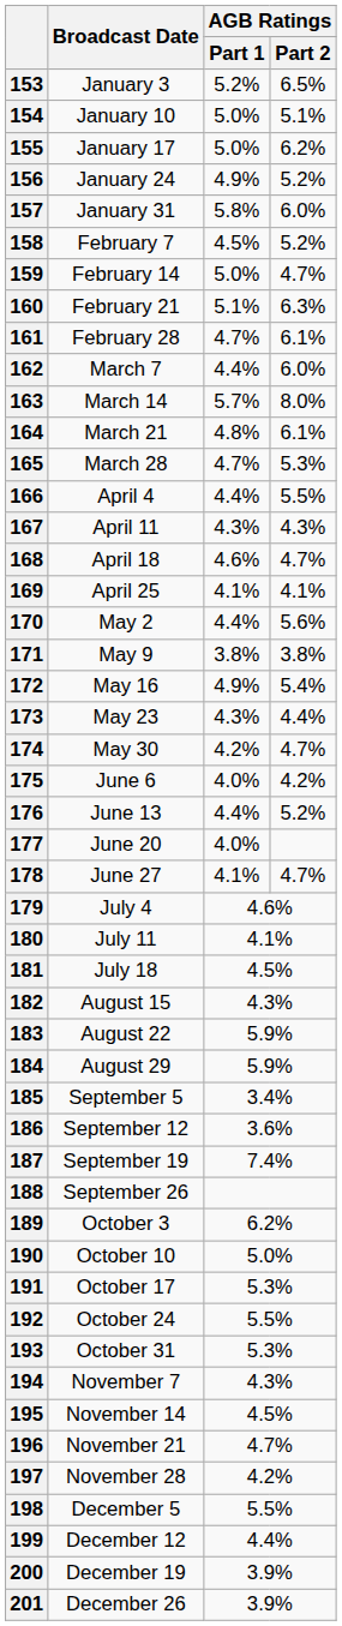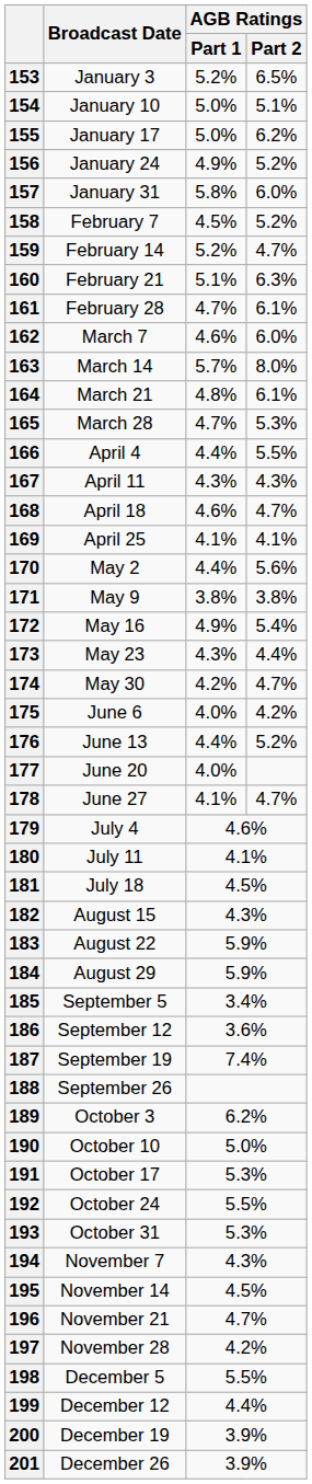159 | AGB Ratings / Part 1: 5.0% -> 5.2%
162 | AGB Ratings / Part 1: 4.4% -> 4.6%
